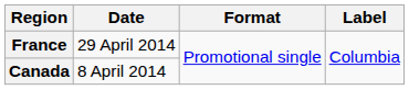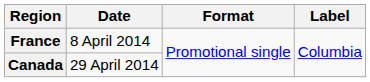France | Date: 29 April 2014 -> 8 April 2014
Canada | Date: 8 April 2014 -> 29 April 2014
